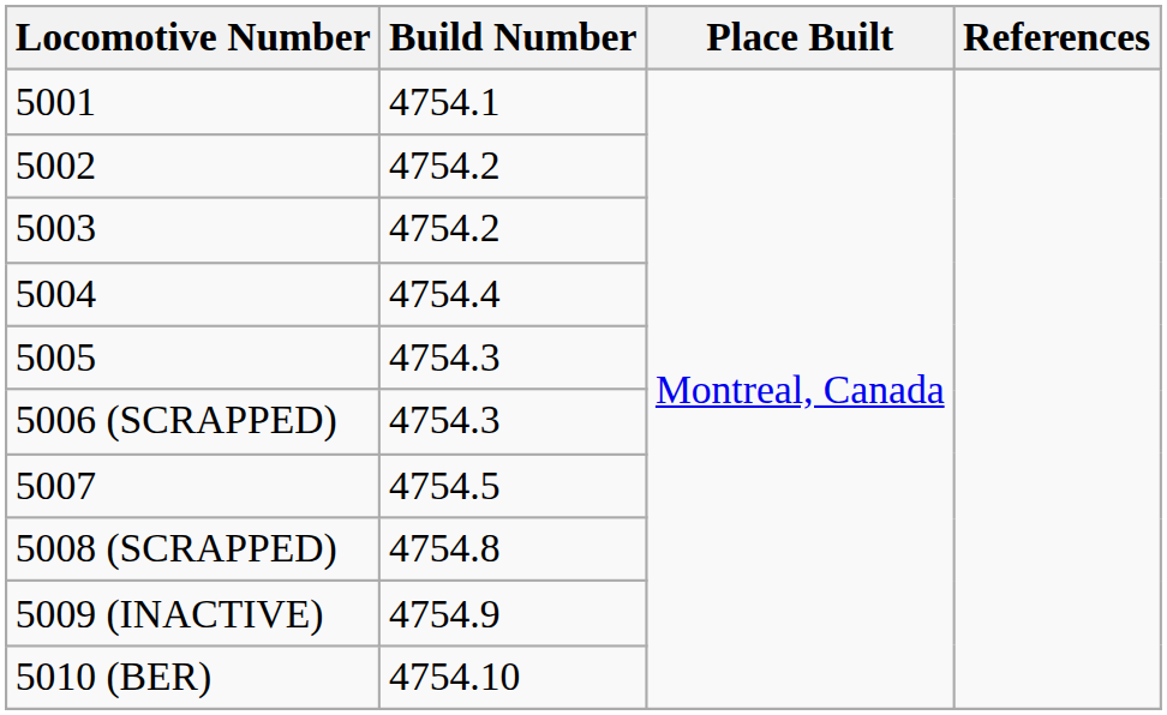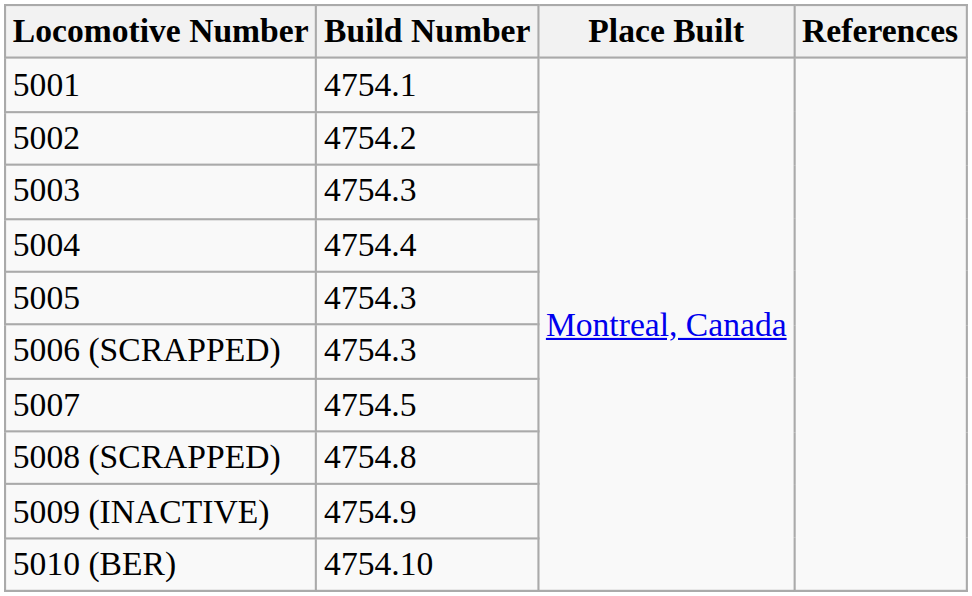5003 | Build Number: 4754.2 -> 4754.3
